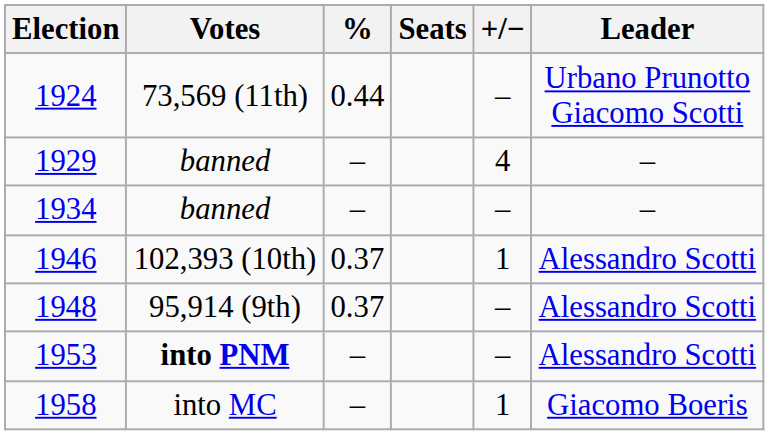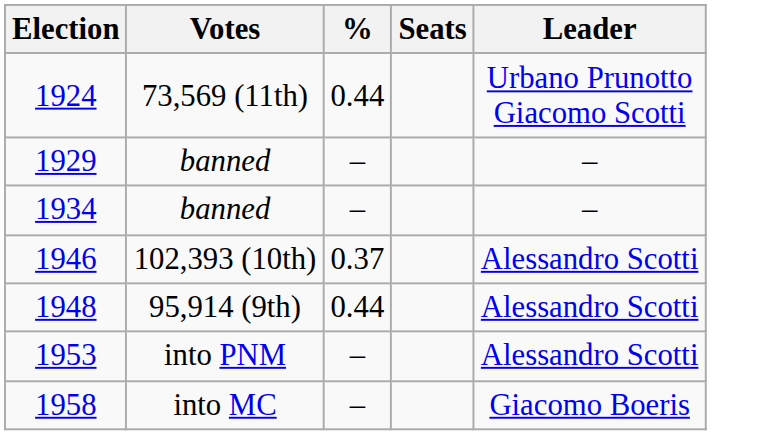- column: +/− | – | 4 | – | 1 | – | – | 1
1948 | %: 0.37 -> 0.44
1953 | Votes: bold -> normal
